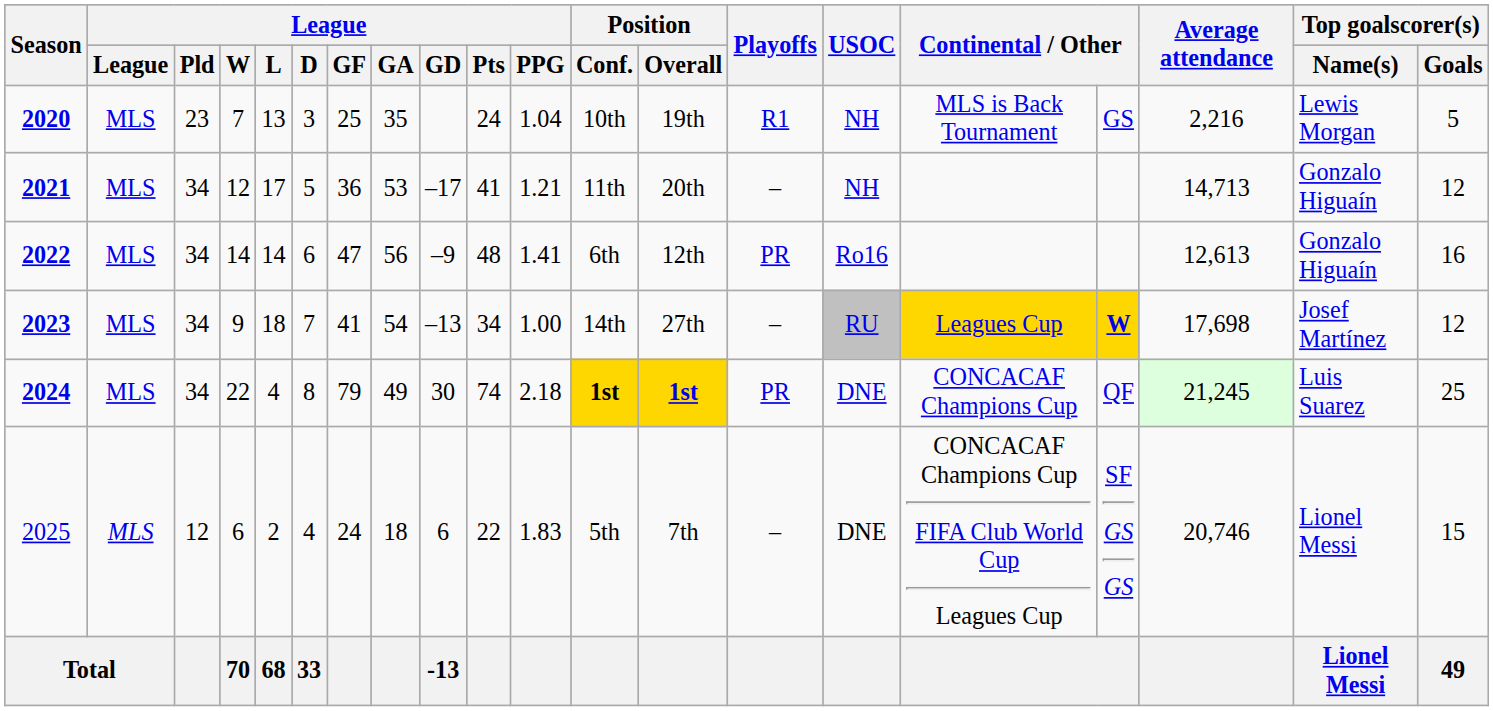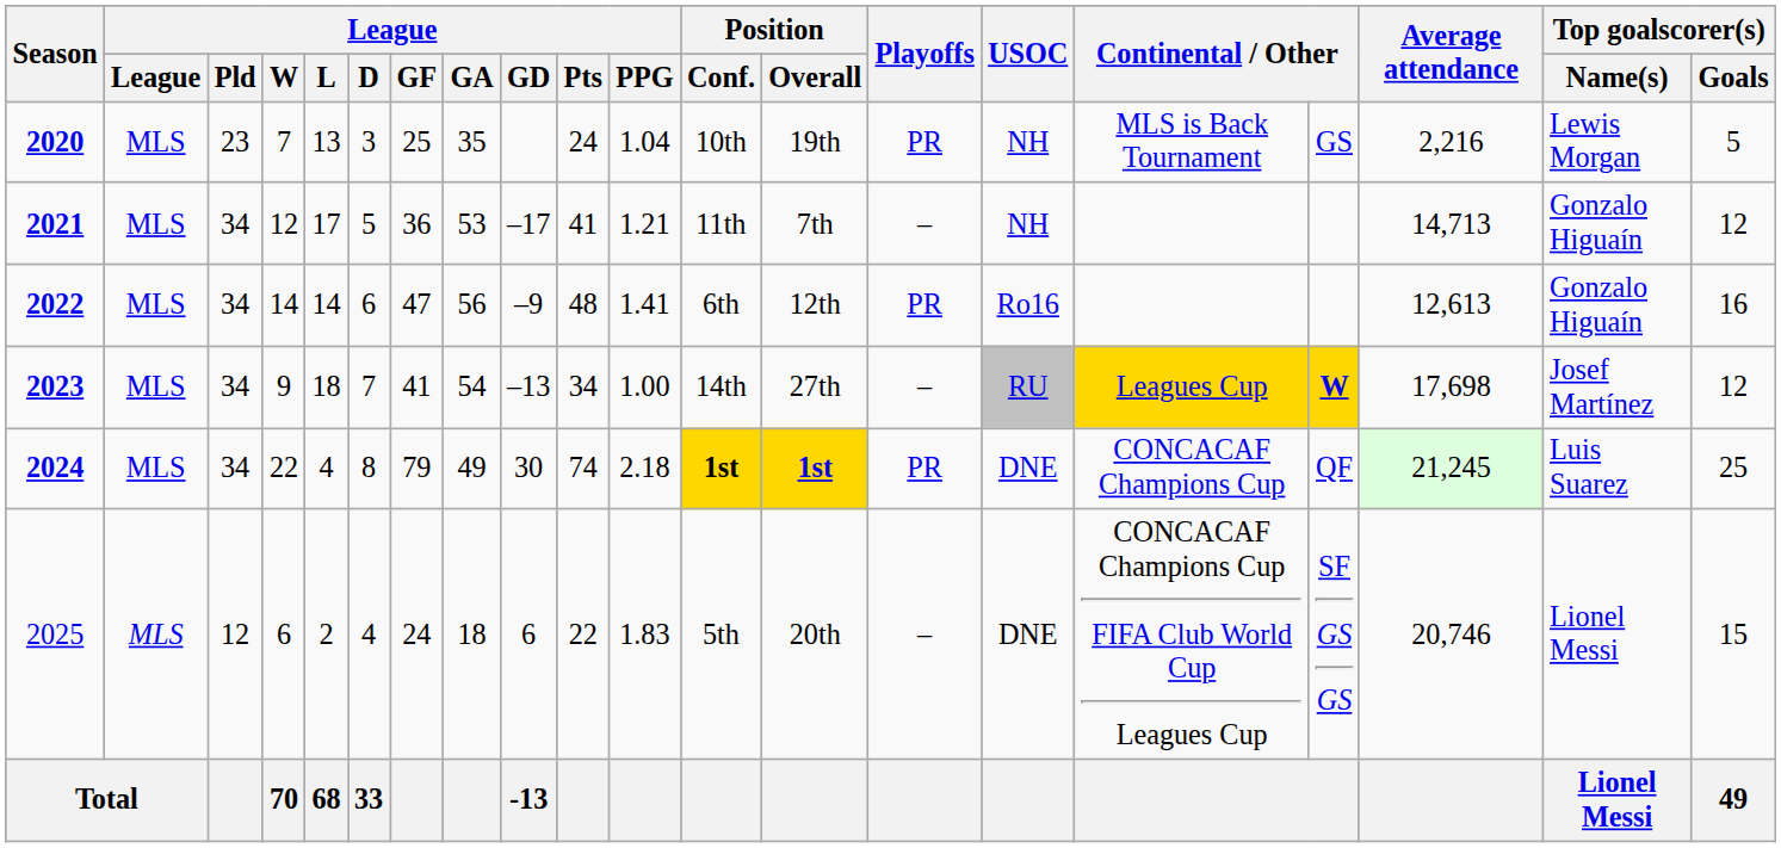2020 | Playoffs: R1 -> PR
2021 | Position / Overall: 20th -> 7th
2025 | Position / Overall: 7th -> 20th
